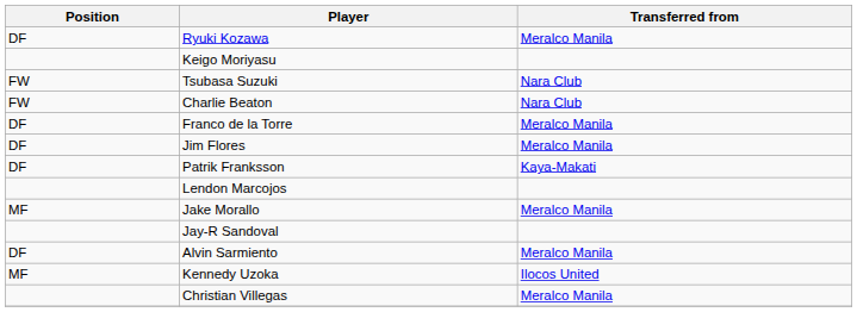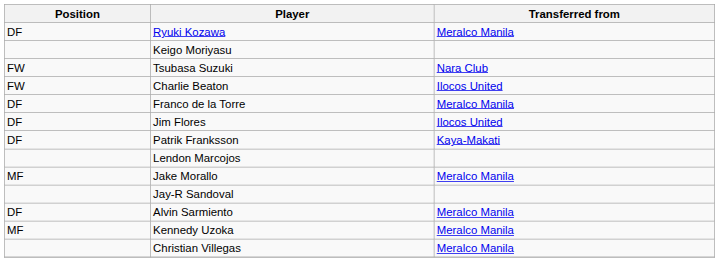Charlie Beaton | Transferred from: Nara Club -> Ilocos United
Jim Flores | Transferred from: Meralco Manila -> Ilocos United
Kennedy Uzoka | Transferred from: Ilocos United -> Meralco Manila
